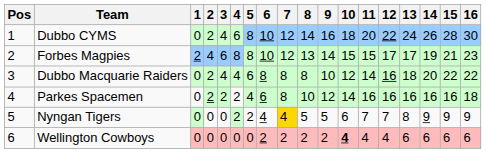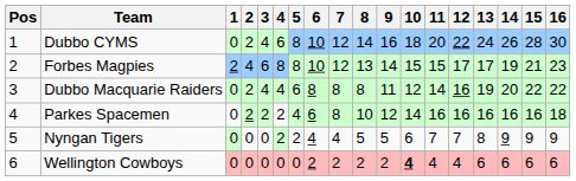Dubbo Macquarie Raiders | 9: 10 -> 11
Dubbo Macquarie Raiders | 13: 18 -> 19
Nyngan Tigers | 7: gold background -> no background
